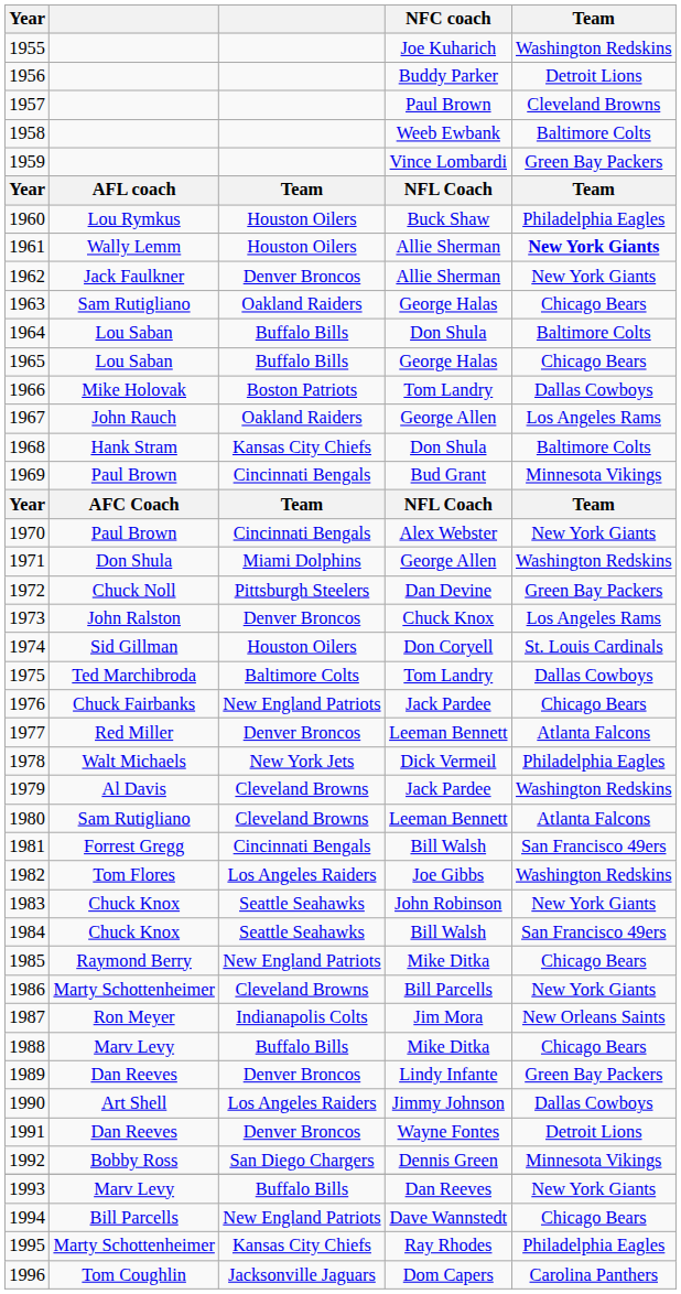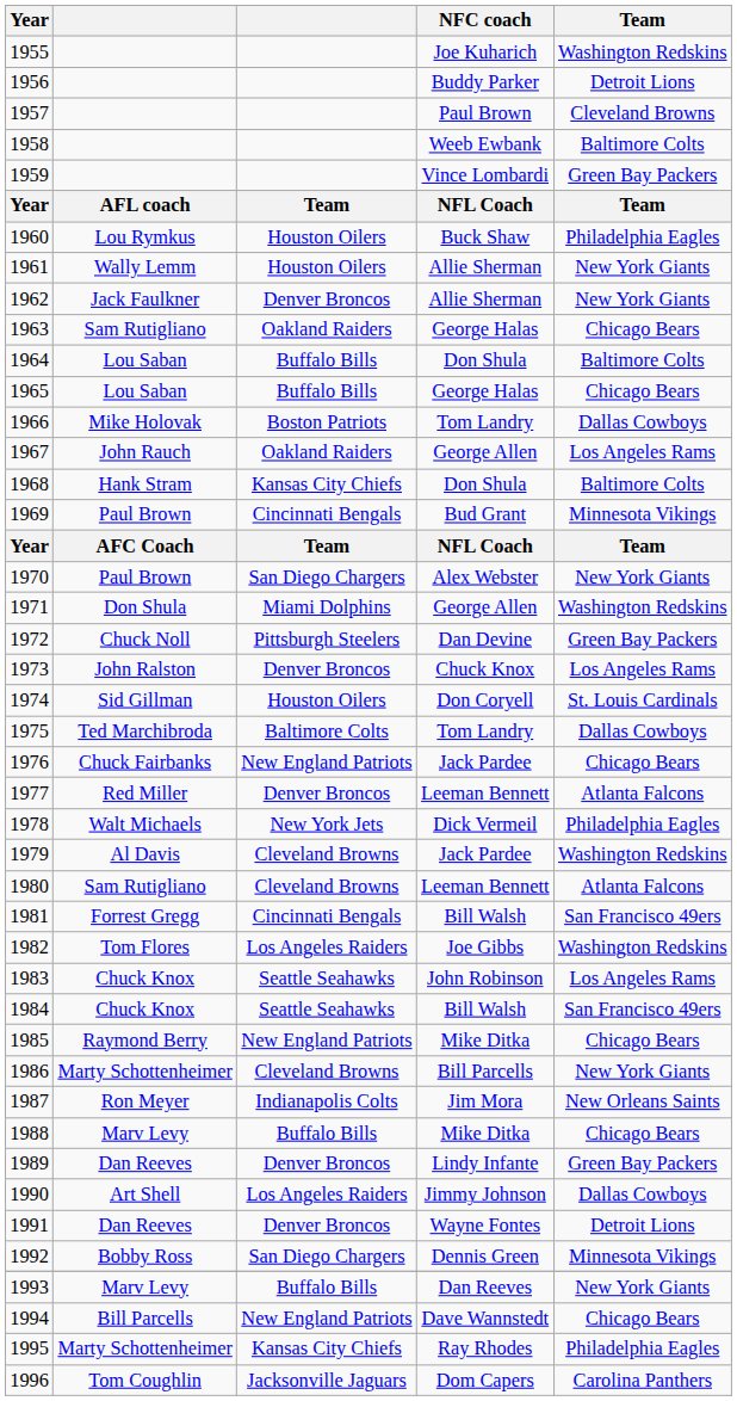1961 | Team: bold -> normal
1970 | column 3: Cincinnati Bengals -> San Diego Chargers
1983 | Team: New York Giants -> Los Angeles Rams
